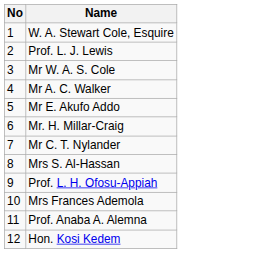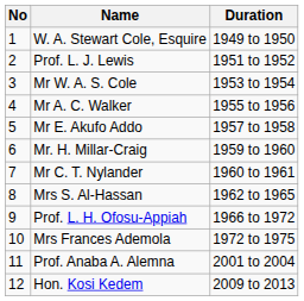+ column: Duration | 1949 to 1950 | 1951 to 1952 | 1953 to 1954 | 1955 to 1956 | 1957 to 1958 | 1959 to 1960 | 1960 to 1961 | 1962 to 1965 | 1966 to 1972 | 1972 to 1975 | 2001 to 2004 | 2009 to 2013
